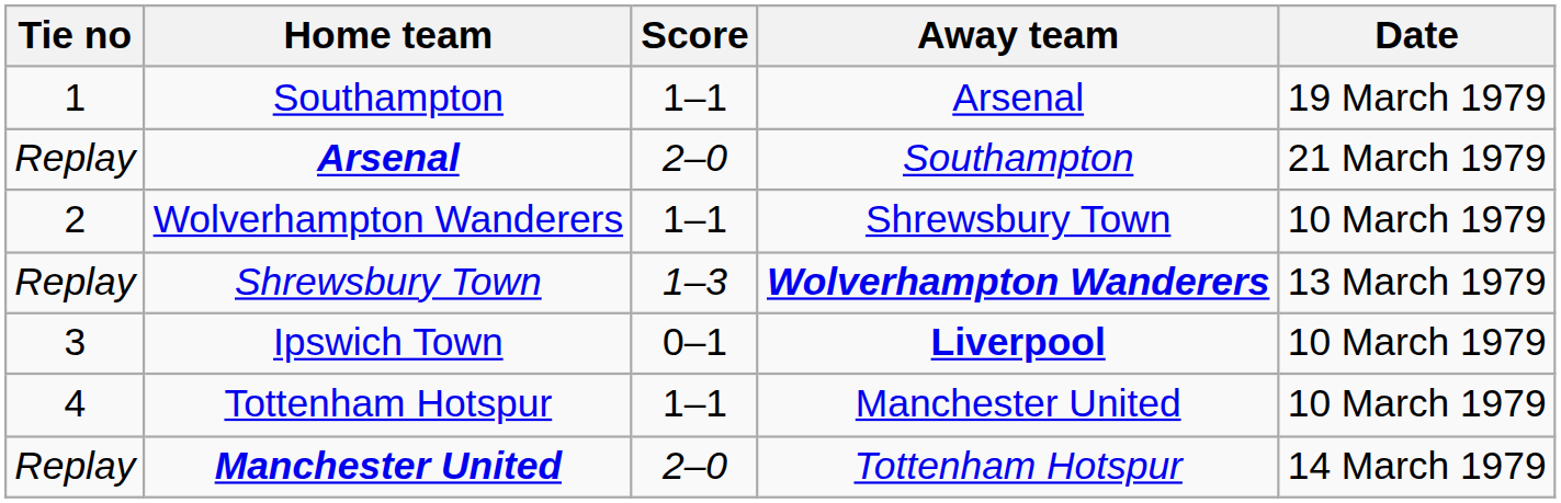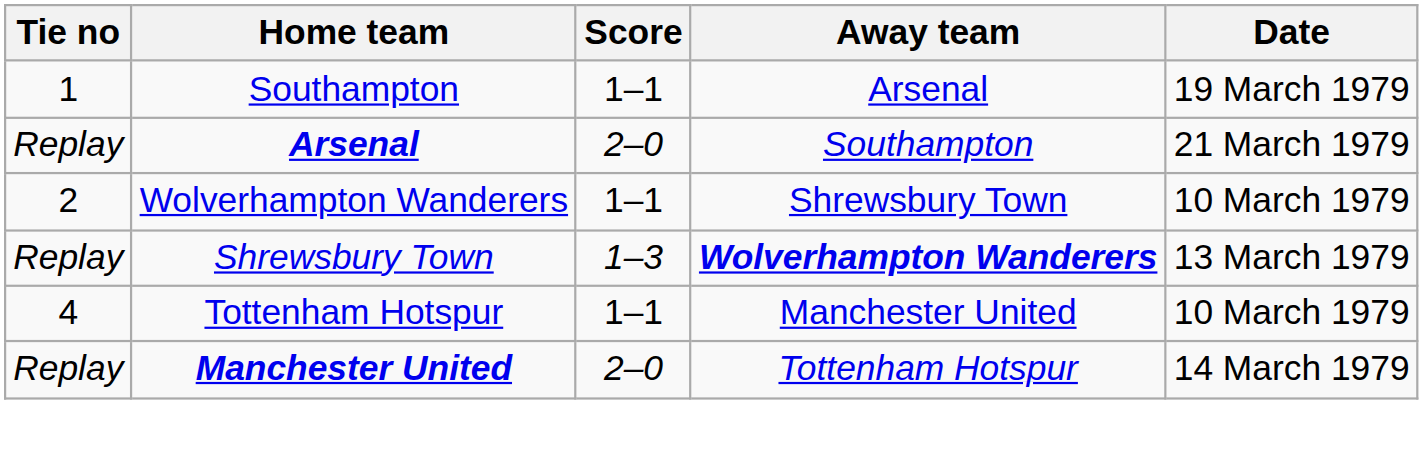- row: 3 | Ipswich Town | 0–1 | Liverpool | 10 March 1979
